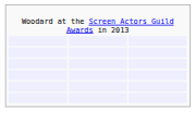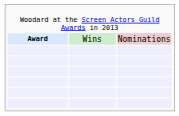+ row: Award | Wins | Nominations
